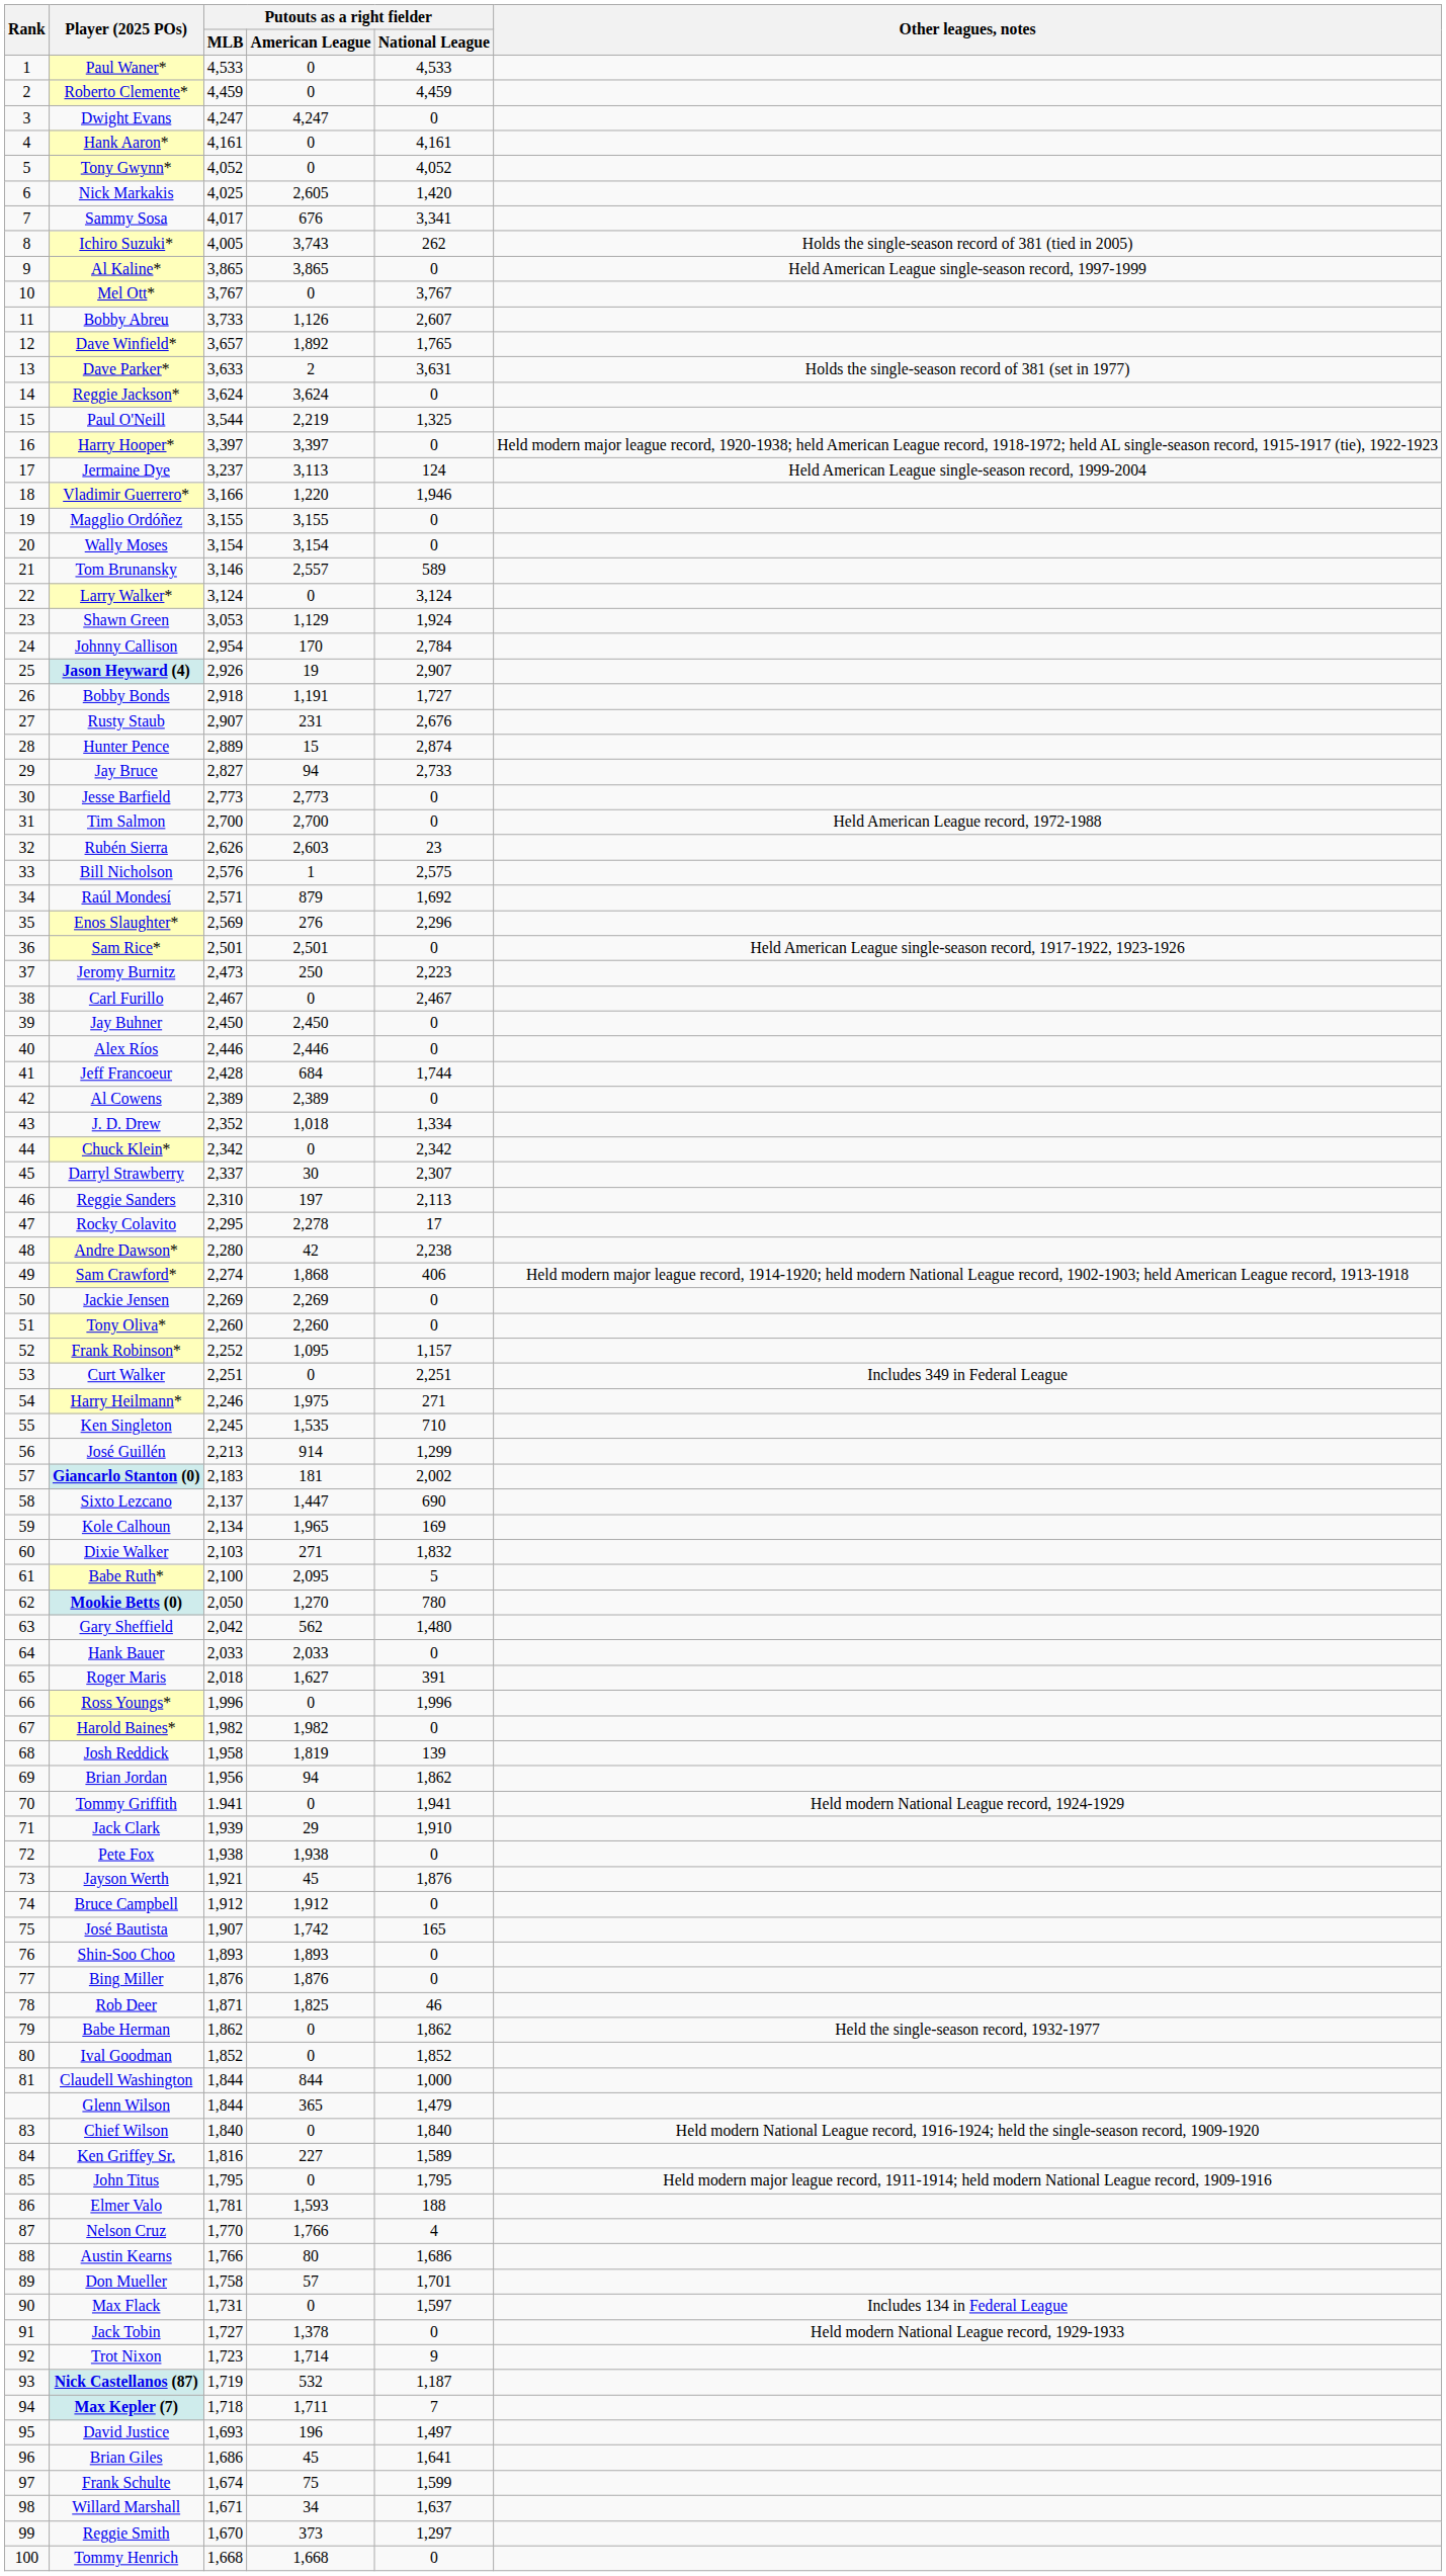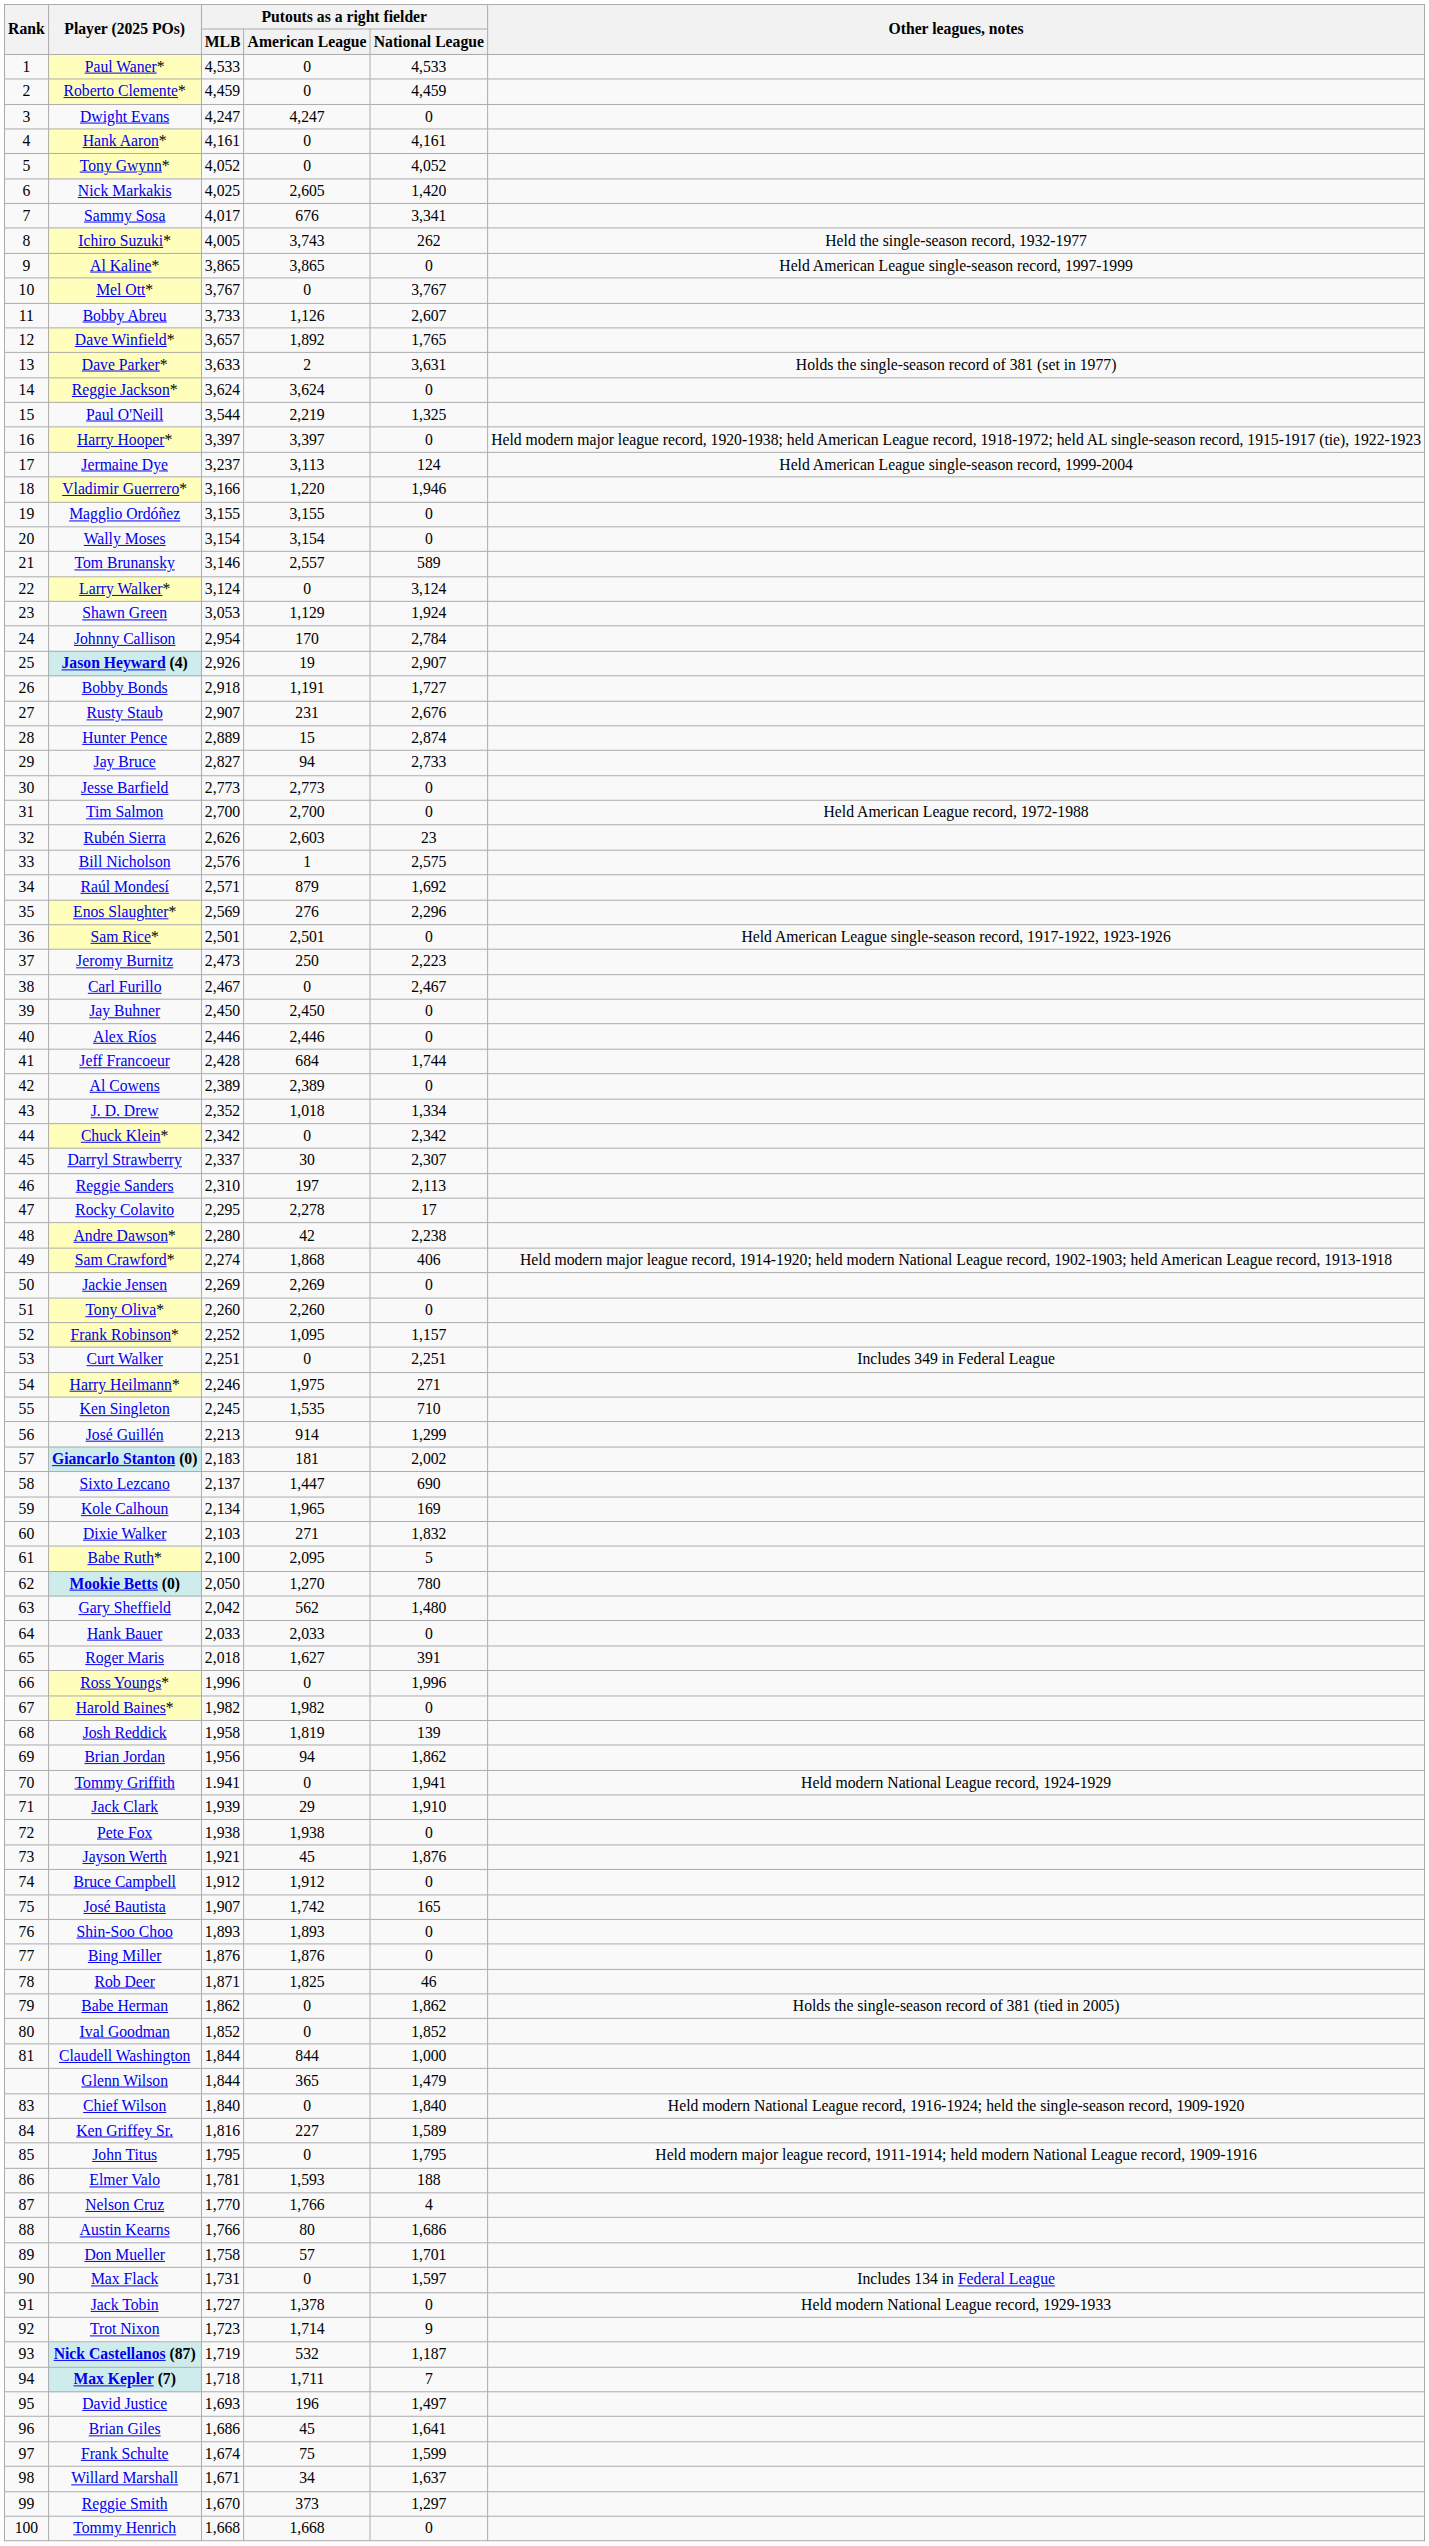Ichiro Suzuki* | Other leagues, notes: Holds the single-season record of 381 (tied in 2005) -> Held the single-season record, 1932-1977
Babe Herman | Other leagues, notes: Held the single-season record, 1932-1977 -> Holds the single-season record of 381 (tied in 2005)
